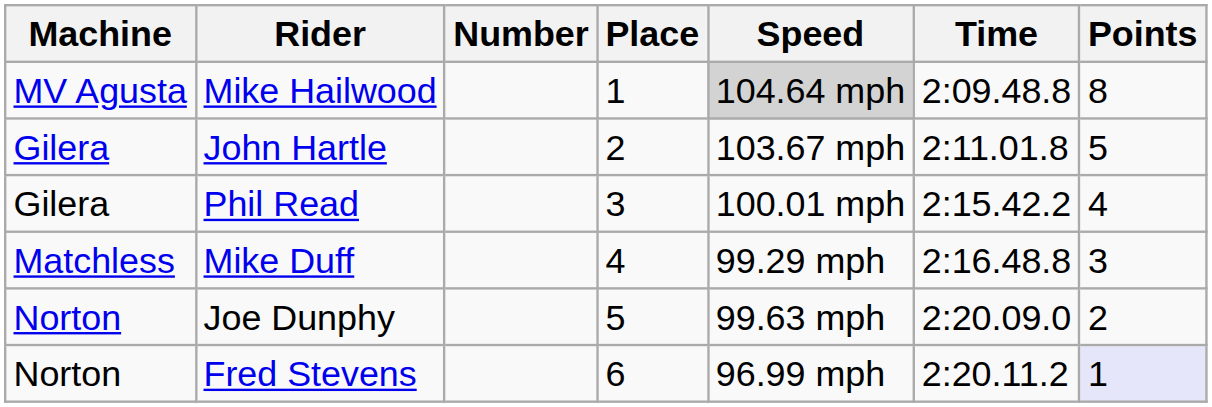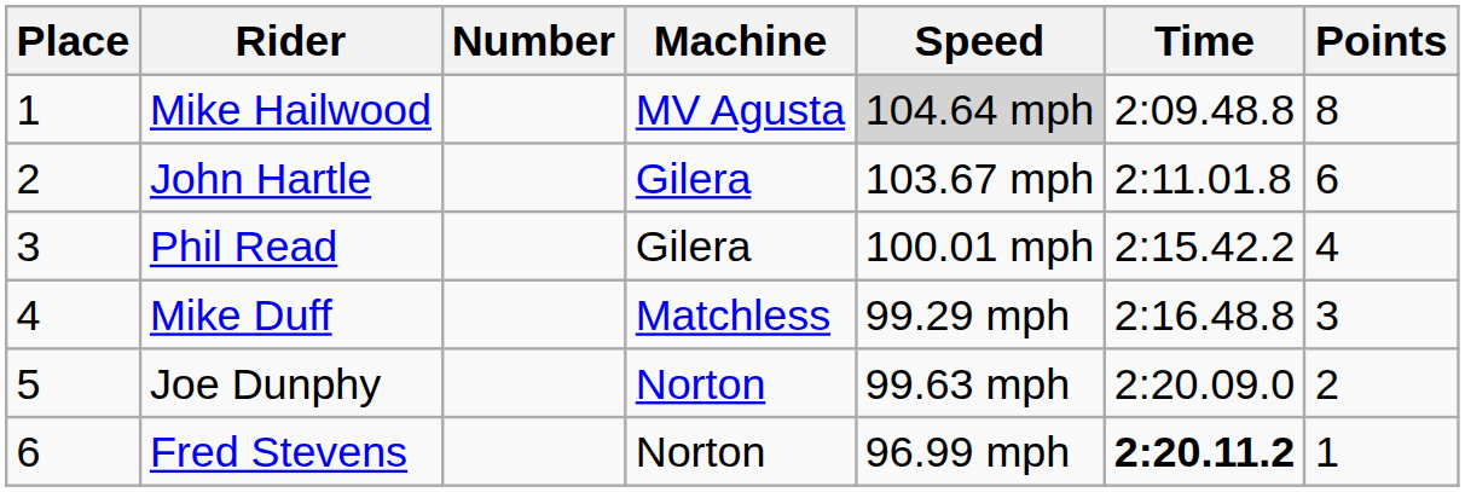columns swapped: Place <-> Machine
John Hartle | Points: 5 -> 6
Fred Stevens | Time: normal -> bold
Fred Stevens | Points: lavender background -> no background
